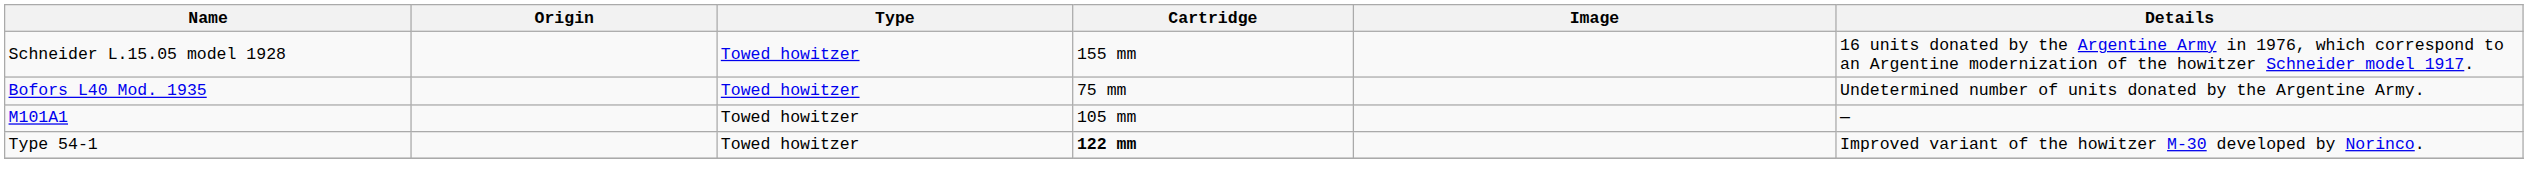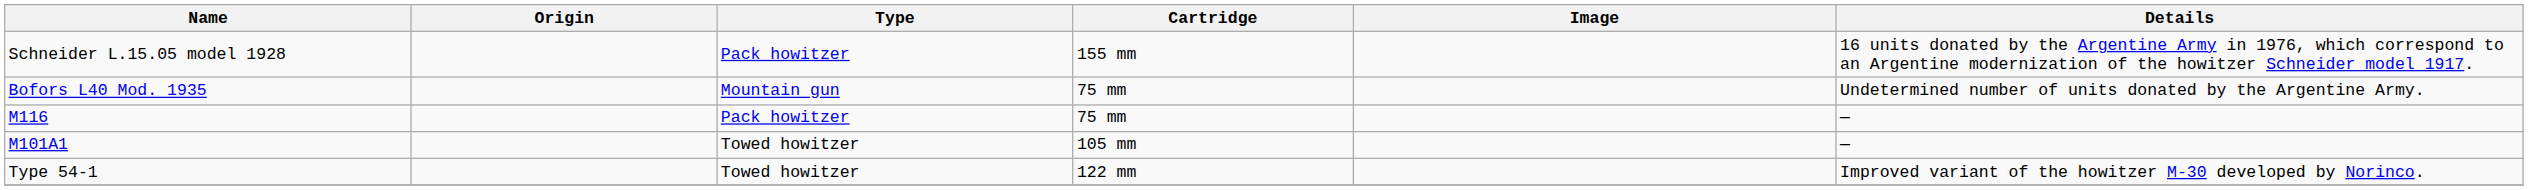Schneider L.15.05 model 1928 | Type: Towed howitzer -> Pack howitzer
Bofors L40 Mod. 1935 | Type: Towed howitzer -> Mountain gun
+ row: M116 | Pack howitzer | 75 mm | —
Type 54-1 | Cartridge: bold -> normal
